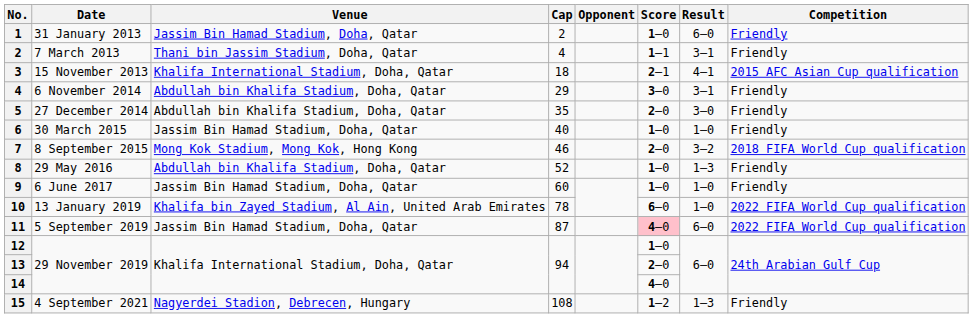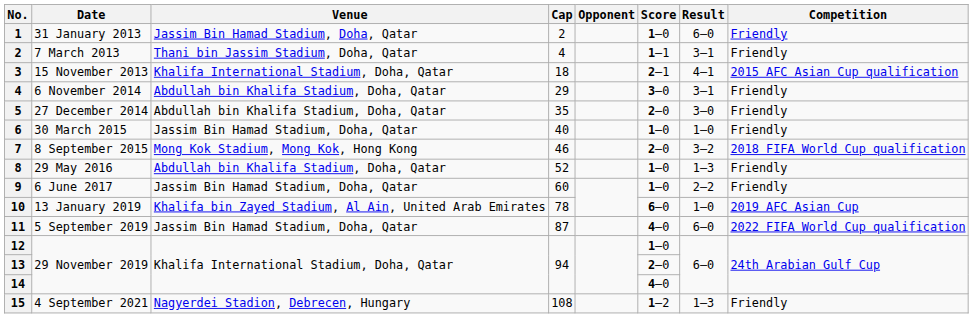9 | Result: 1–0 -> 2–2
10 | Competition: 2022 FIFA World Cup qualification -> 2019 AFC Asian Cup
11 | Score: pink background -> no background
